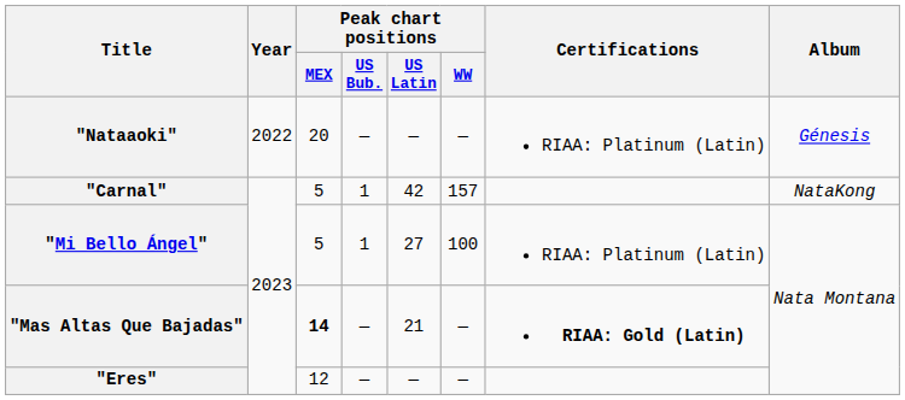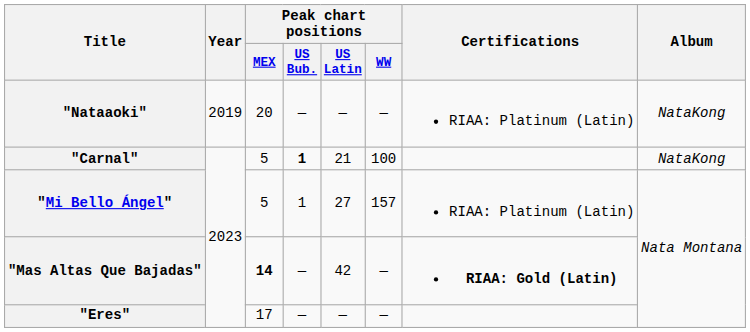"Nataaoki" | Year: 2022 -> 2019
"Nataaoki" | Album: Génesis -> NataKong
"Carnal" | Peak chart positions / US Bub.: normal -> bold
"Carnal" | Peak chart positions / US Latin: 42 -> 21
"Carnal" | Peak chart positions / WW: 157 -> 100
"Mi Bello Ángel" | Peak chart positions / WW: 100 -> 157
"Mas Altas Que Bajadas" | Peak chart positions / US Latin: 21 -> 42
"Eres" | Peak chart positions / MEX: 12 -> 17
